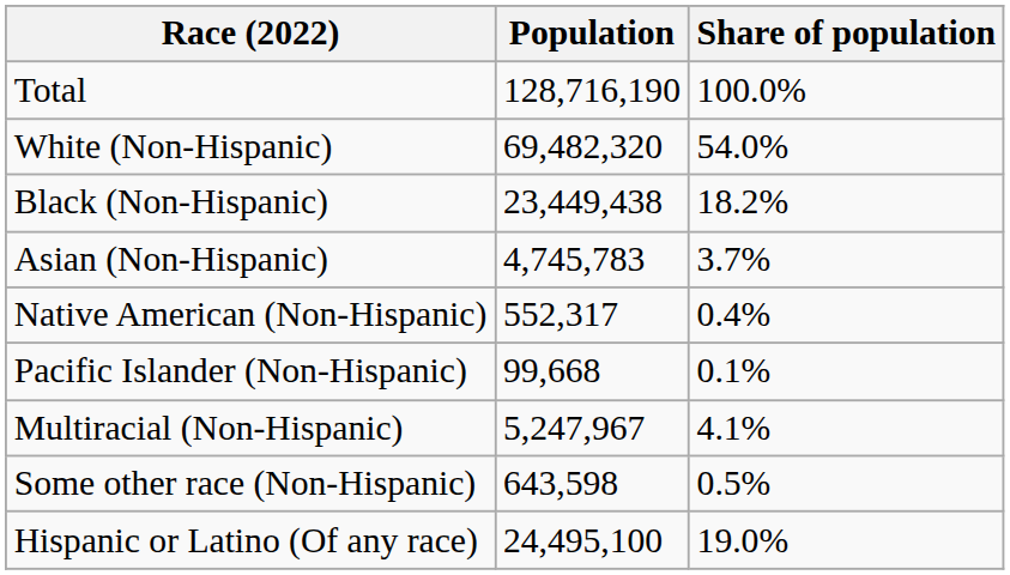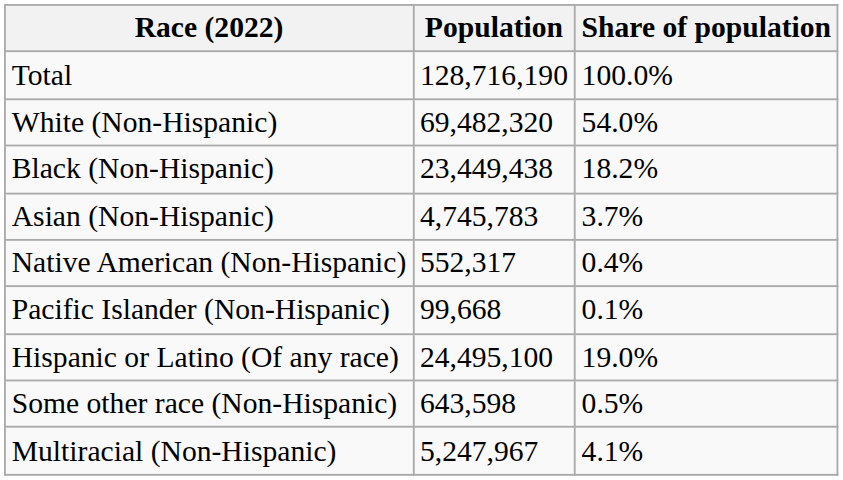rows swapped: Multiracial (Non-Hispanic) <-> Hispanic or Latino (Of any race)
